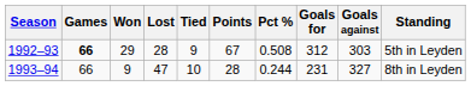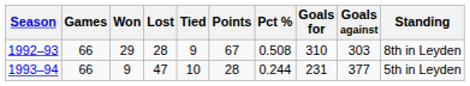1992–93 | Games: bold -> normal
1992–93 | Goals for: 312 -> 310
1992–93 | Standing: 5th in Leyden -> 8th in Leyden
1993–94 | Goals against: 327 -> 377
1993–94 | Standing: 8th in Leyden -> 5th in Leyden
